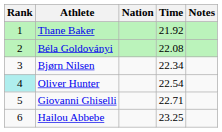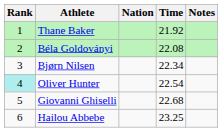Giovanni Ghiselli | Time: 22.71 -> 22.68
